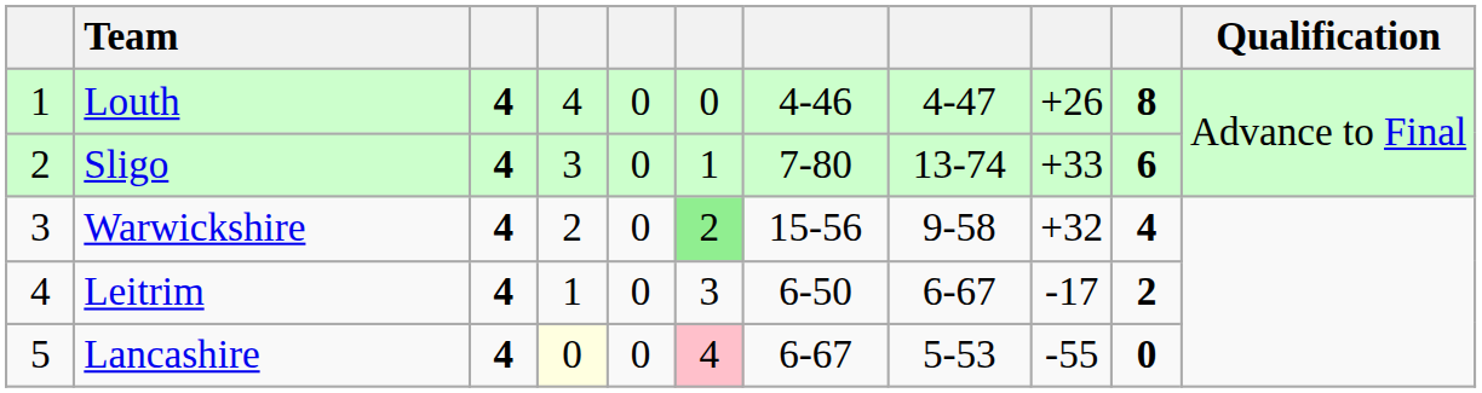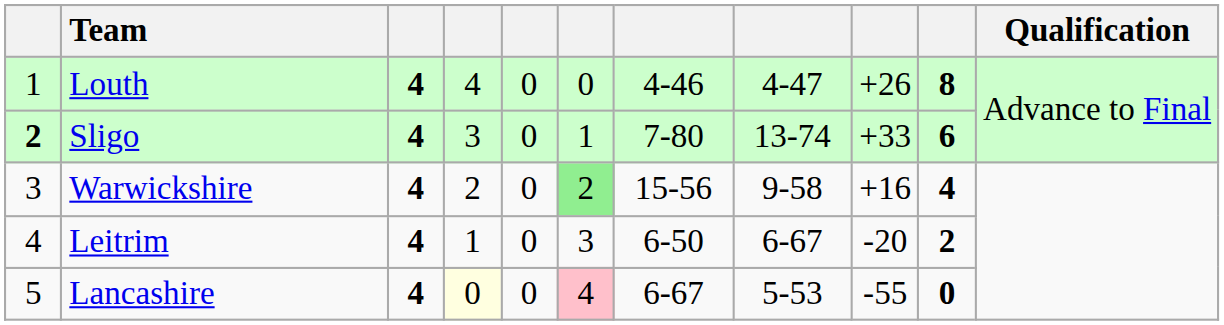Sligo | column 1: normal -> bold
Warwickshire | column 9: +32 -> +16
Leitrim | column 9: -17 -> -20
